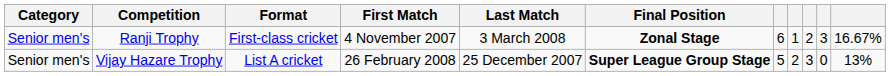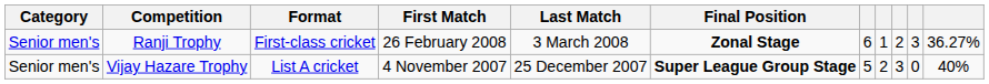Ranji Trophy | First Match: 4 November 2007 -> 26 February 2008
Ranji Trophy | column 11: 16.67% -> 36.27%
Vijay Hazare Trophy | First Match: 26 February 2008 -> 4 November 2007
Vijay Hazare Trophy | column 11: 13% -> 40%
